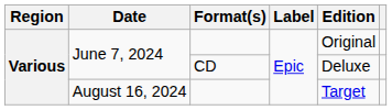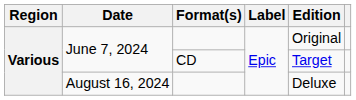June 7, 2024 / CD | Edition: Deluxe -> Target
August 16, 2024 | Edition: Target -> Deluxe
